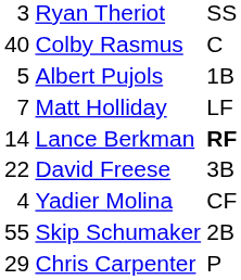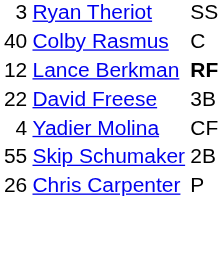- row: 5 | Albert Pujols | 1B
- row: 7 | Matt Holliday | LF
Lance Berkman | column 1: 14 -> 12
Chris Carpenter | column 1: 29 -> 26
